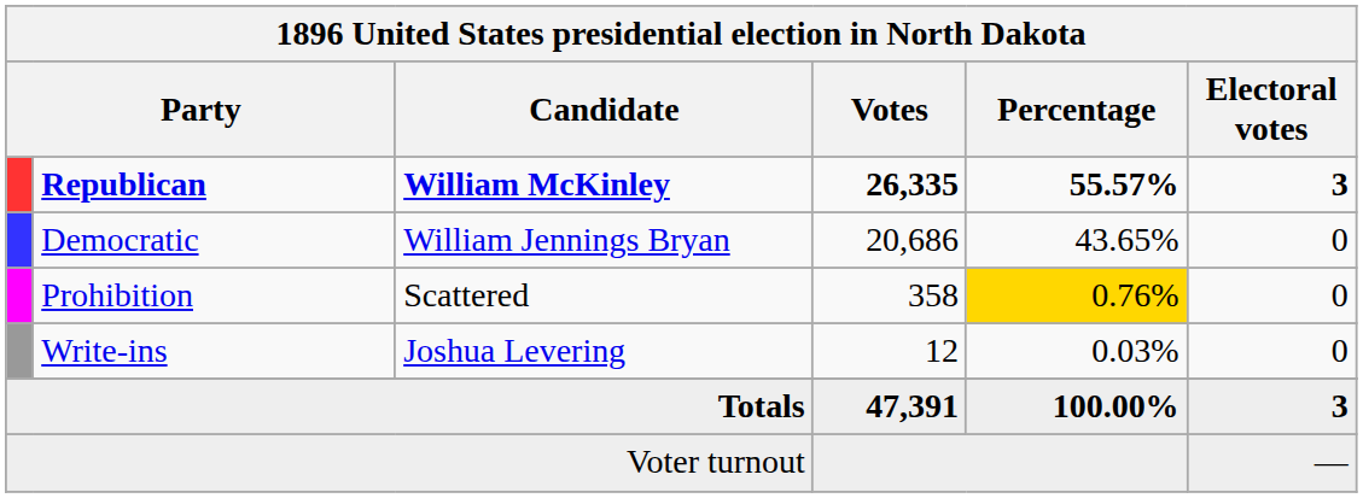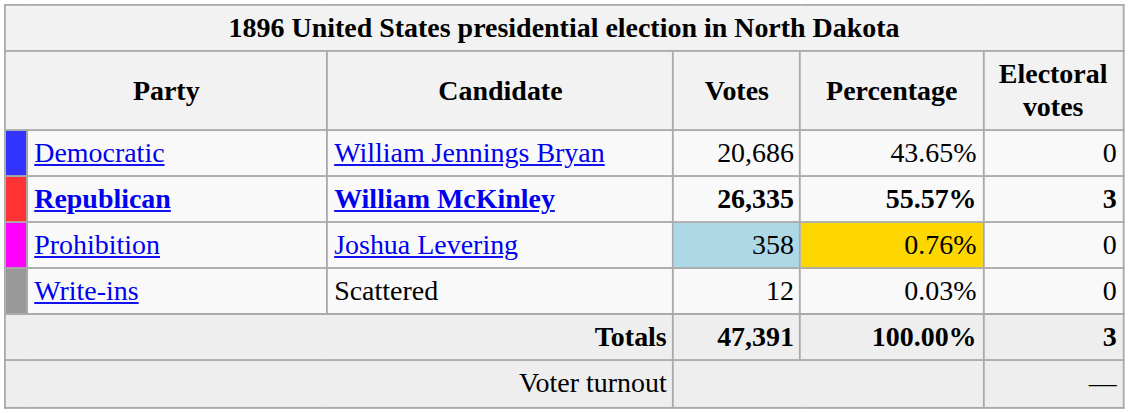rows swapped: Republican <-> Democratic
Prohibition | Candidate: Scattered -> Joshua Levering
Prohibition | Votes: no background -> lightblue background
Write-ins | Candidate: Joshua Levering -> Scattered
